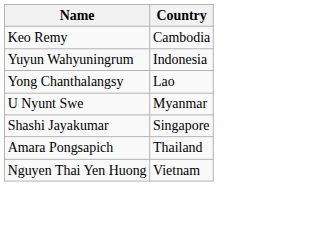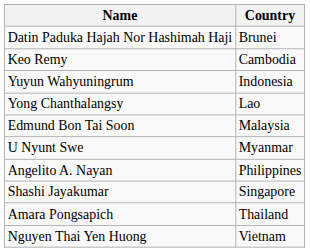+ row: Datin Paduka Hajah Nor Hashimah Haji | Brunei
+ row: Edmund Bon Tai Soon | Malaysia
+ row: Angelito A. Nayan | Philippines
